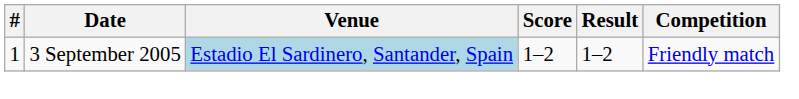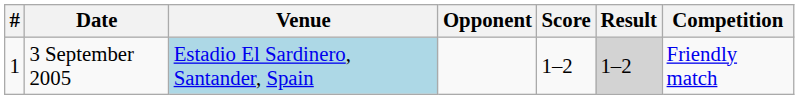+ column: Opponent
3 September 2005 | Result: no background -> lightgrey background
